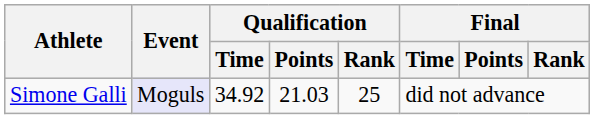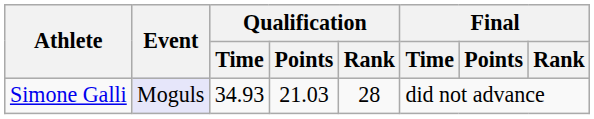Simone Galli | Qualification / Time: 34.92 -> 34.93
Simone Galli | Qualification / Rank: 25 -> 28
